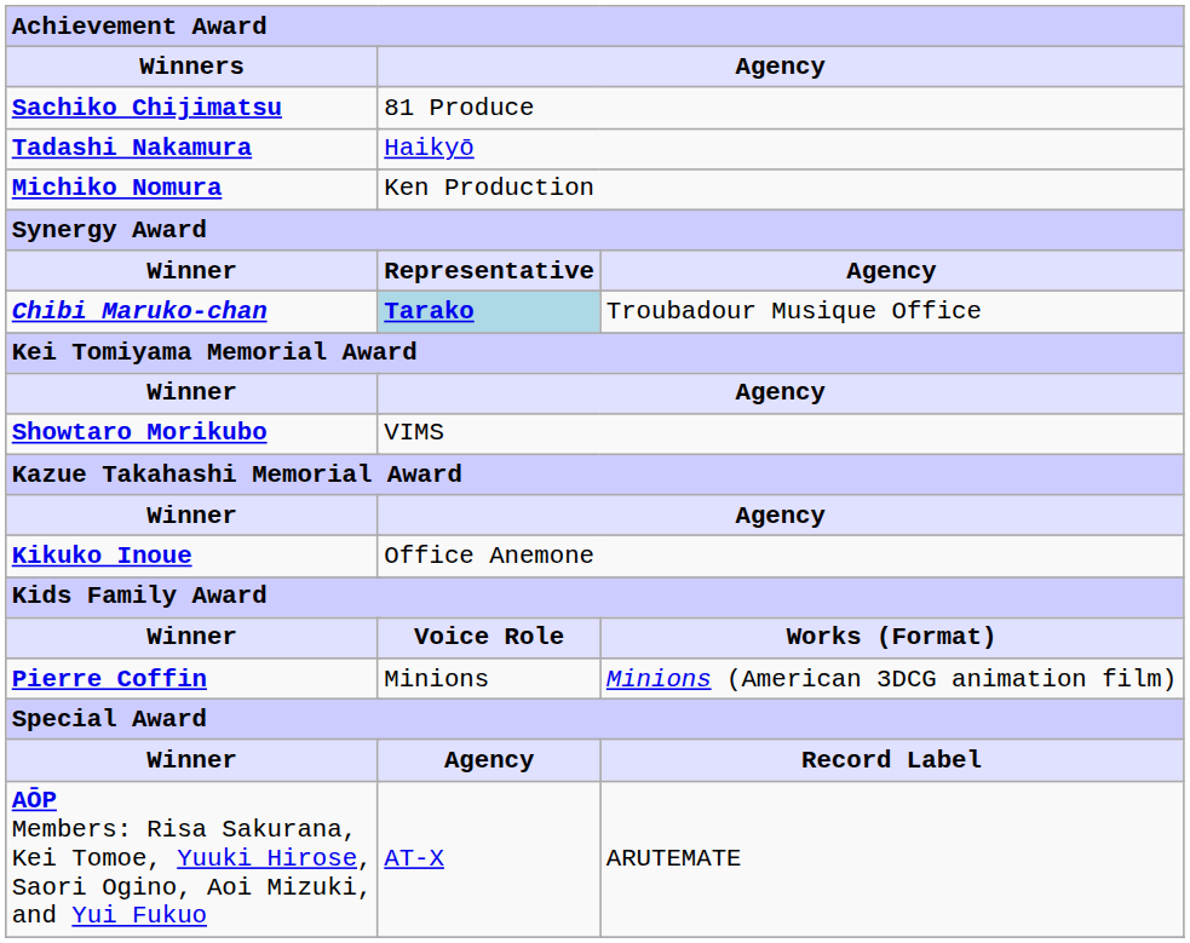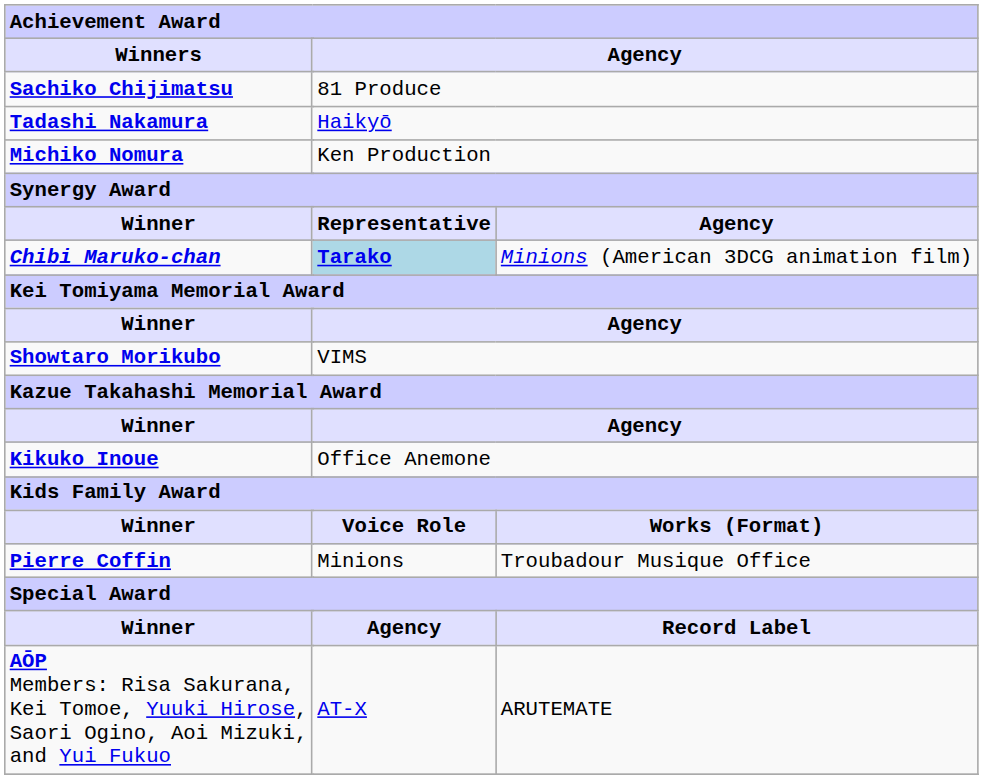Chibi Maruko-chan | column 4: Troubadour Musique Office -> Minions (American 3DCG animation film)
Pierre Coffin | column 4: Minions (American 3DCG animation film) -> Troubadour Musique Office
